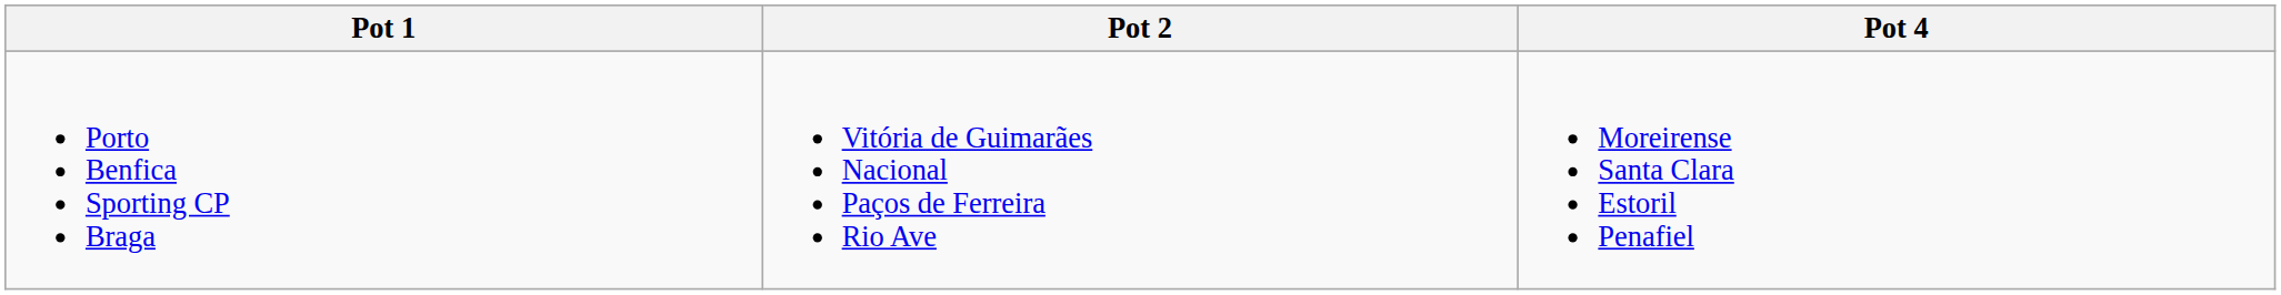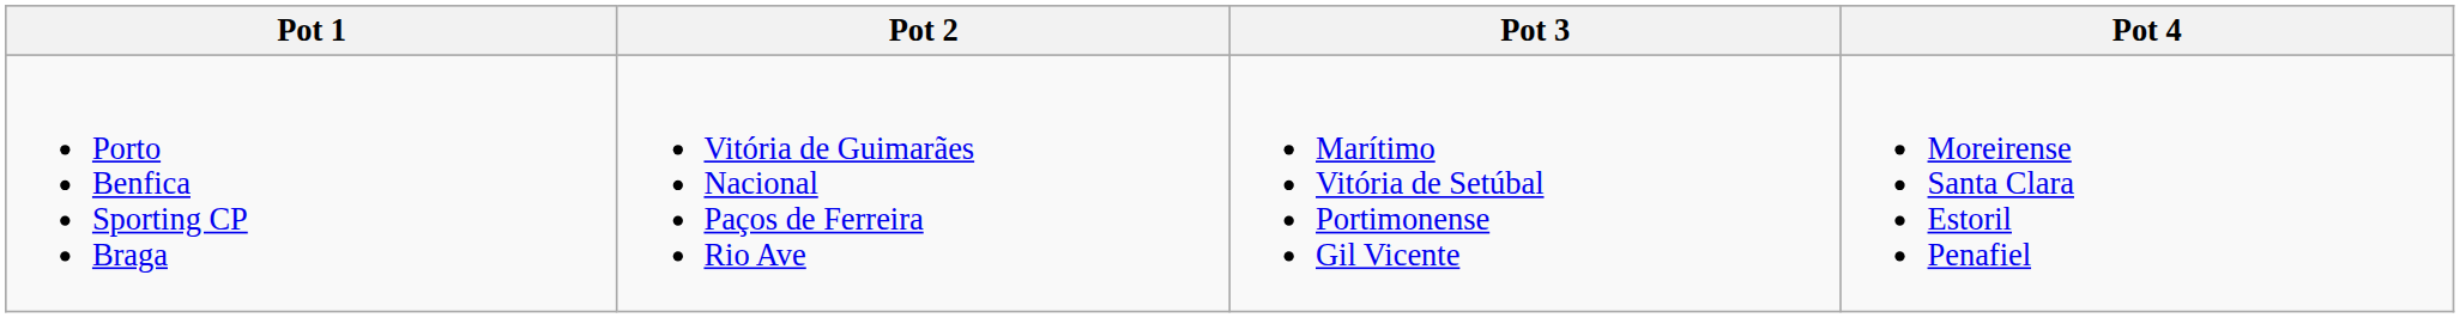+ column: Pot 3 | Marítimo Vitória de Setúbal Portimonense Gil Vicente
